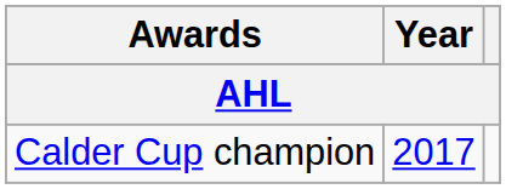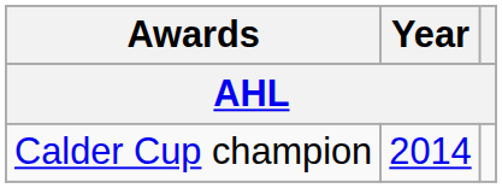Calder Cup champion | Year: 2017 -> 2014
